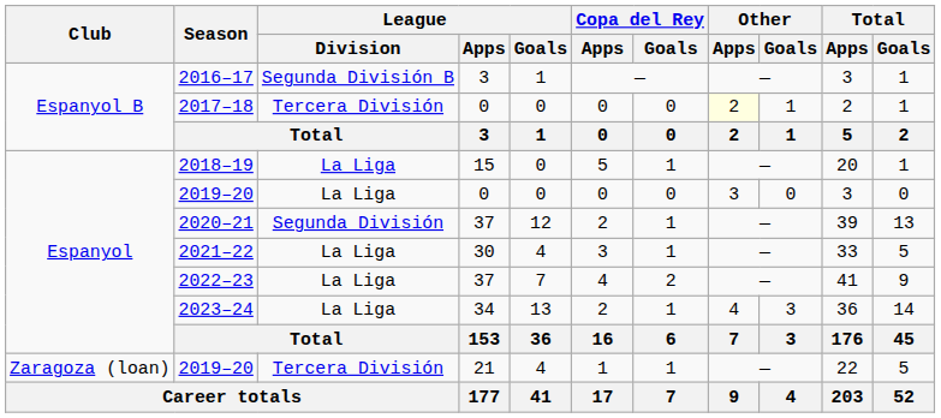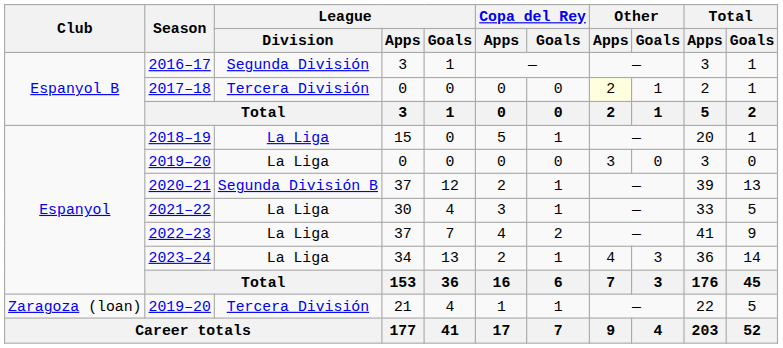2016–17 | League / Division: Segunda División B -> Segunda División
2020–21 | League / Division: Segunda División -> Segunda División B
